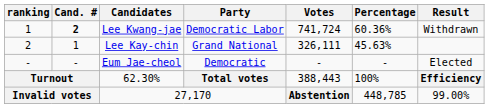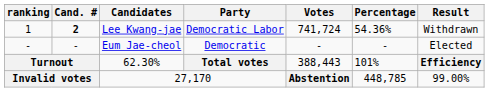Lee Kwang-jae | Percentage: 60.36% -> 54.36%
- row: 2 | 1 | Lee Kay-chin | Grand National | 326,111 | 45.63%
62.30% | Percentage: 100% -> 101%
